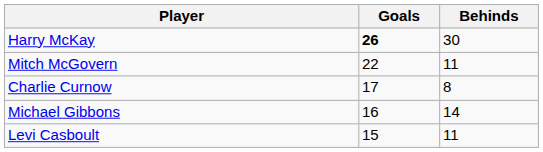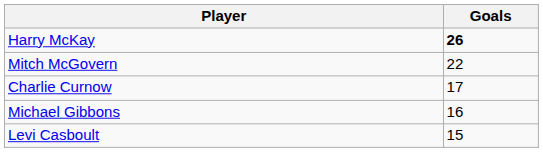- column: Behinds | 30 | 11 | 8 | 14 | 11
